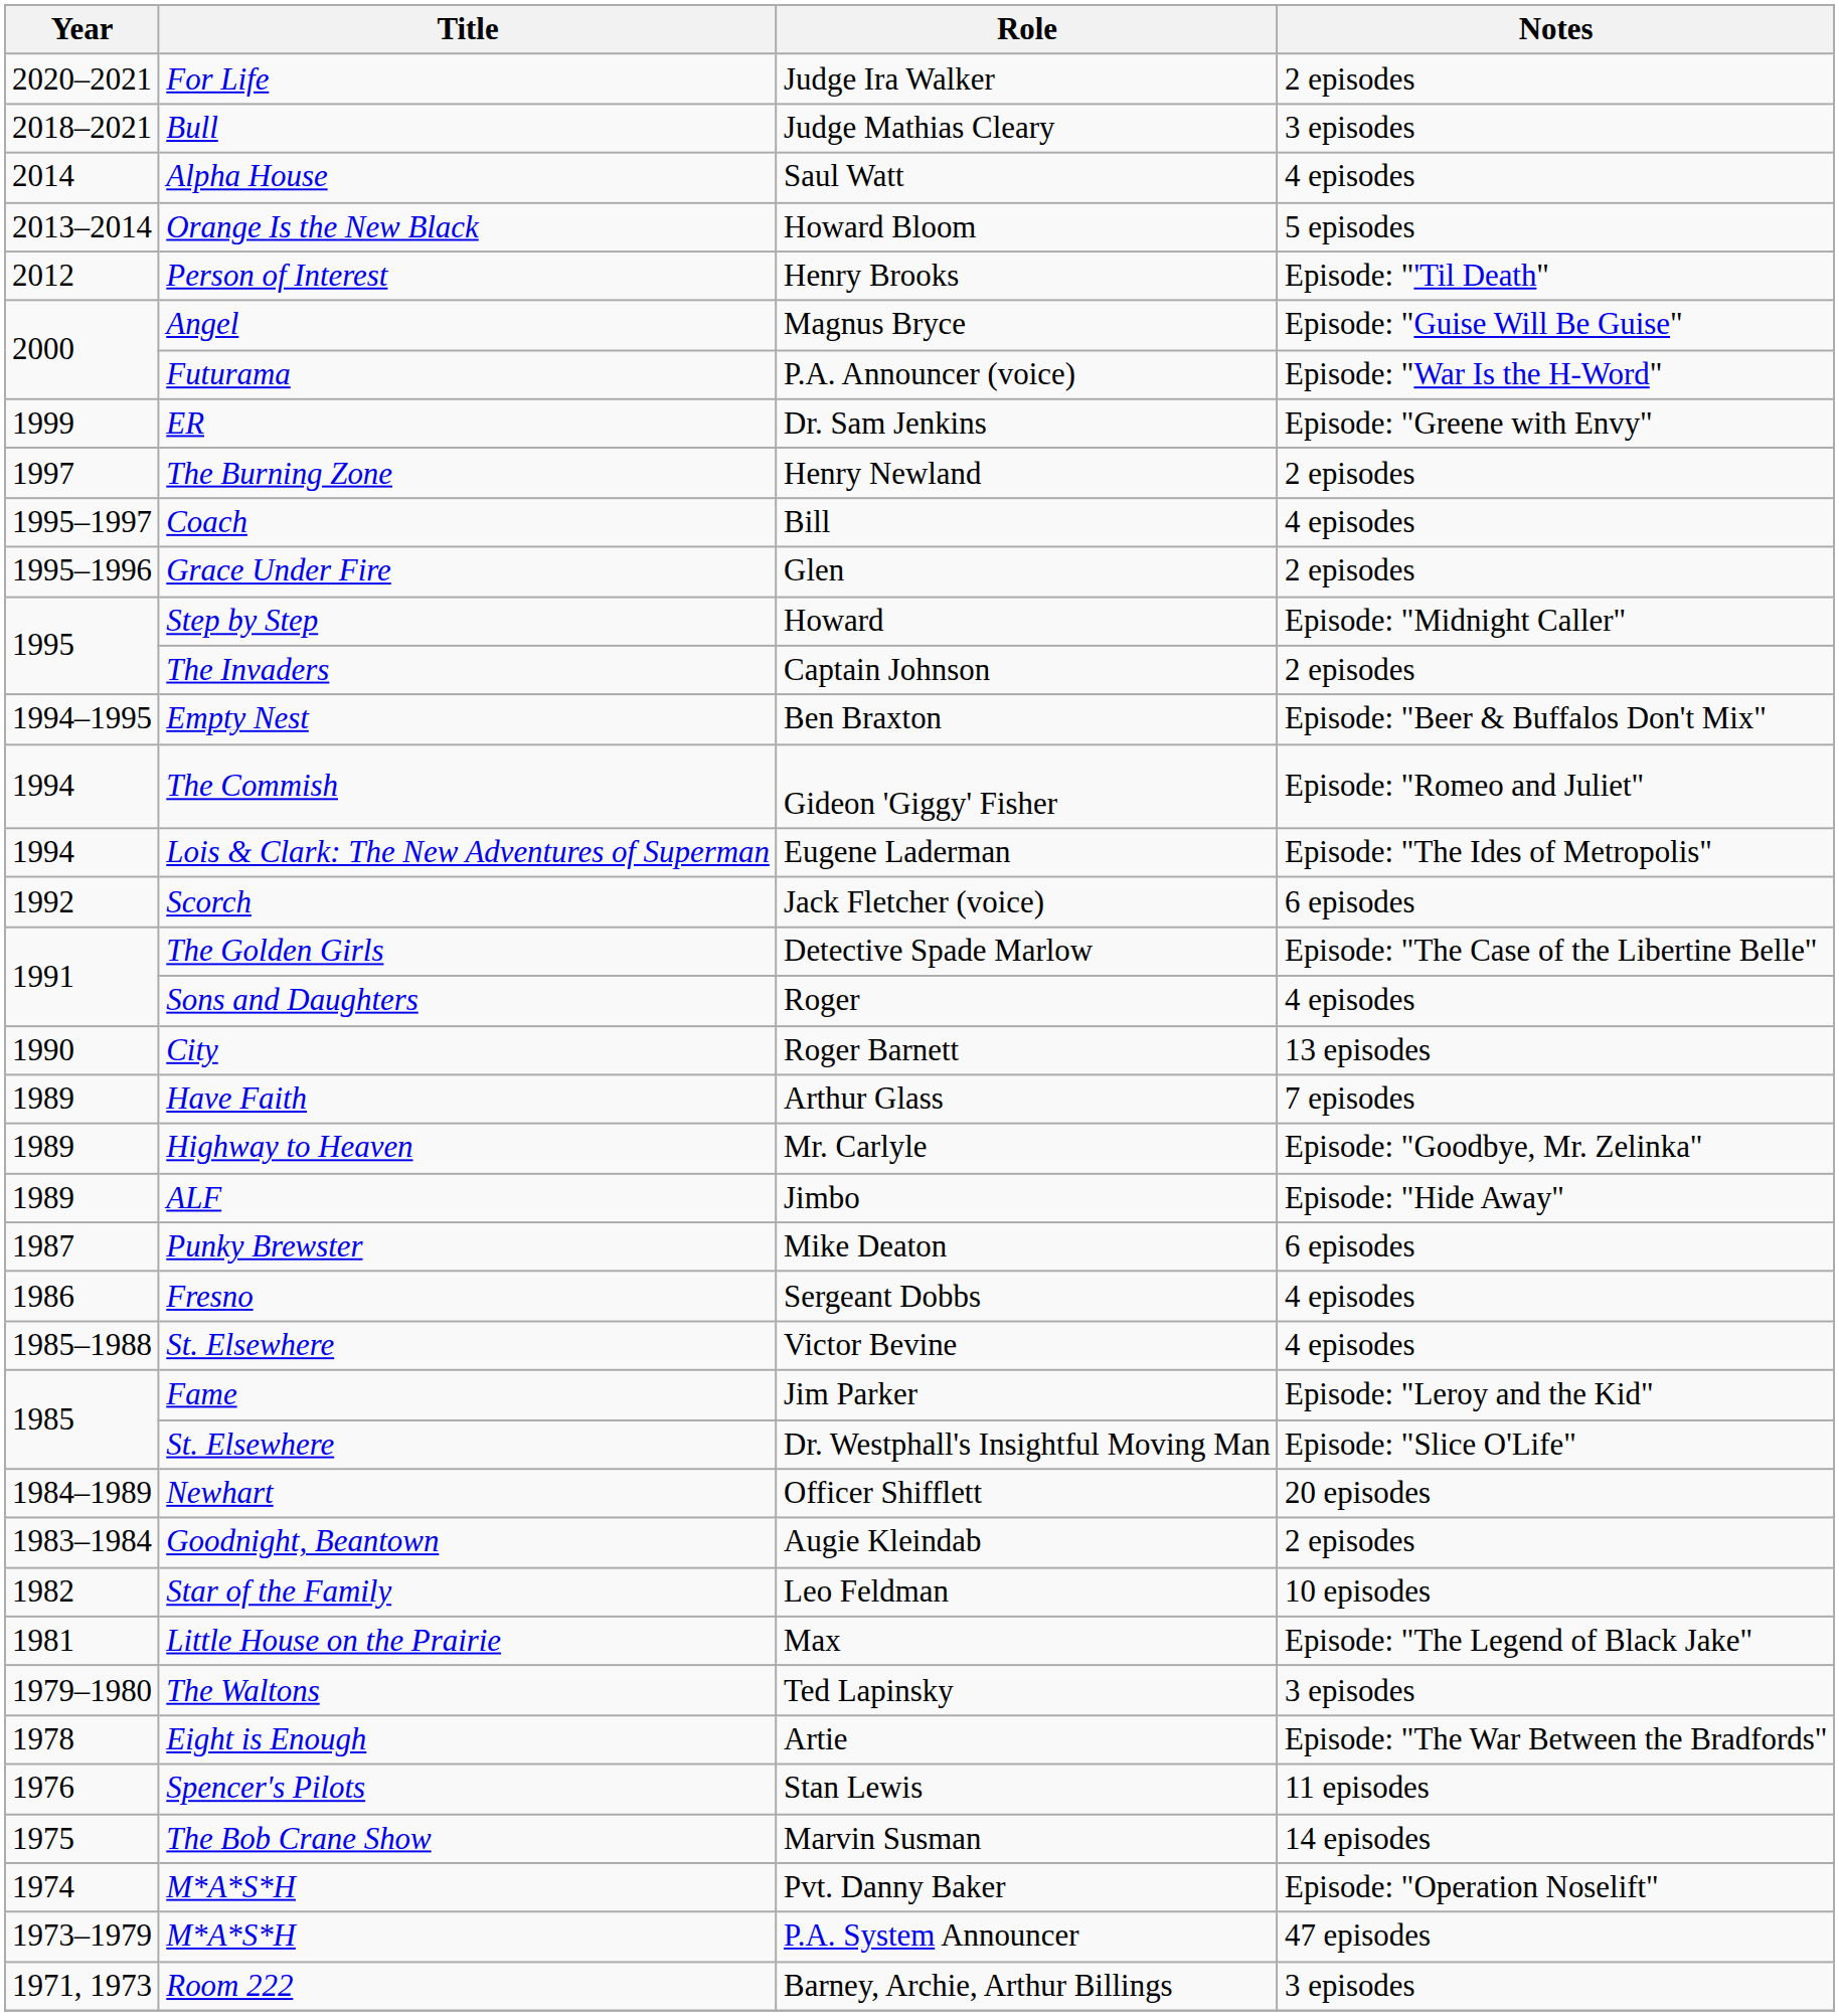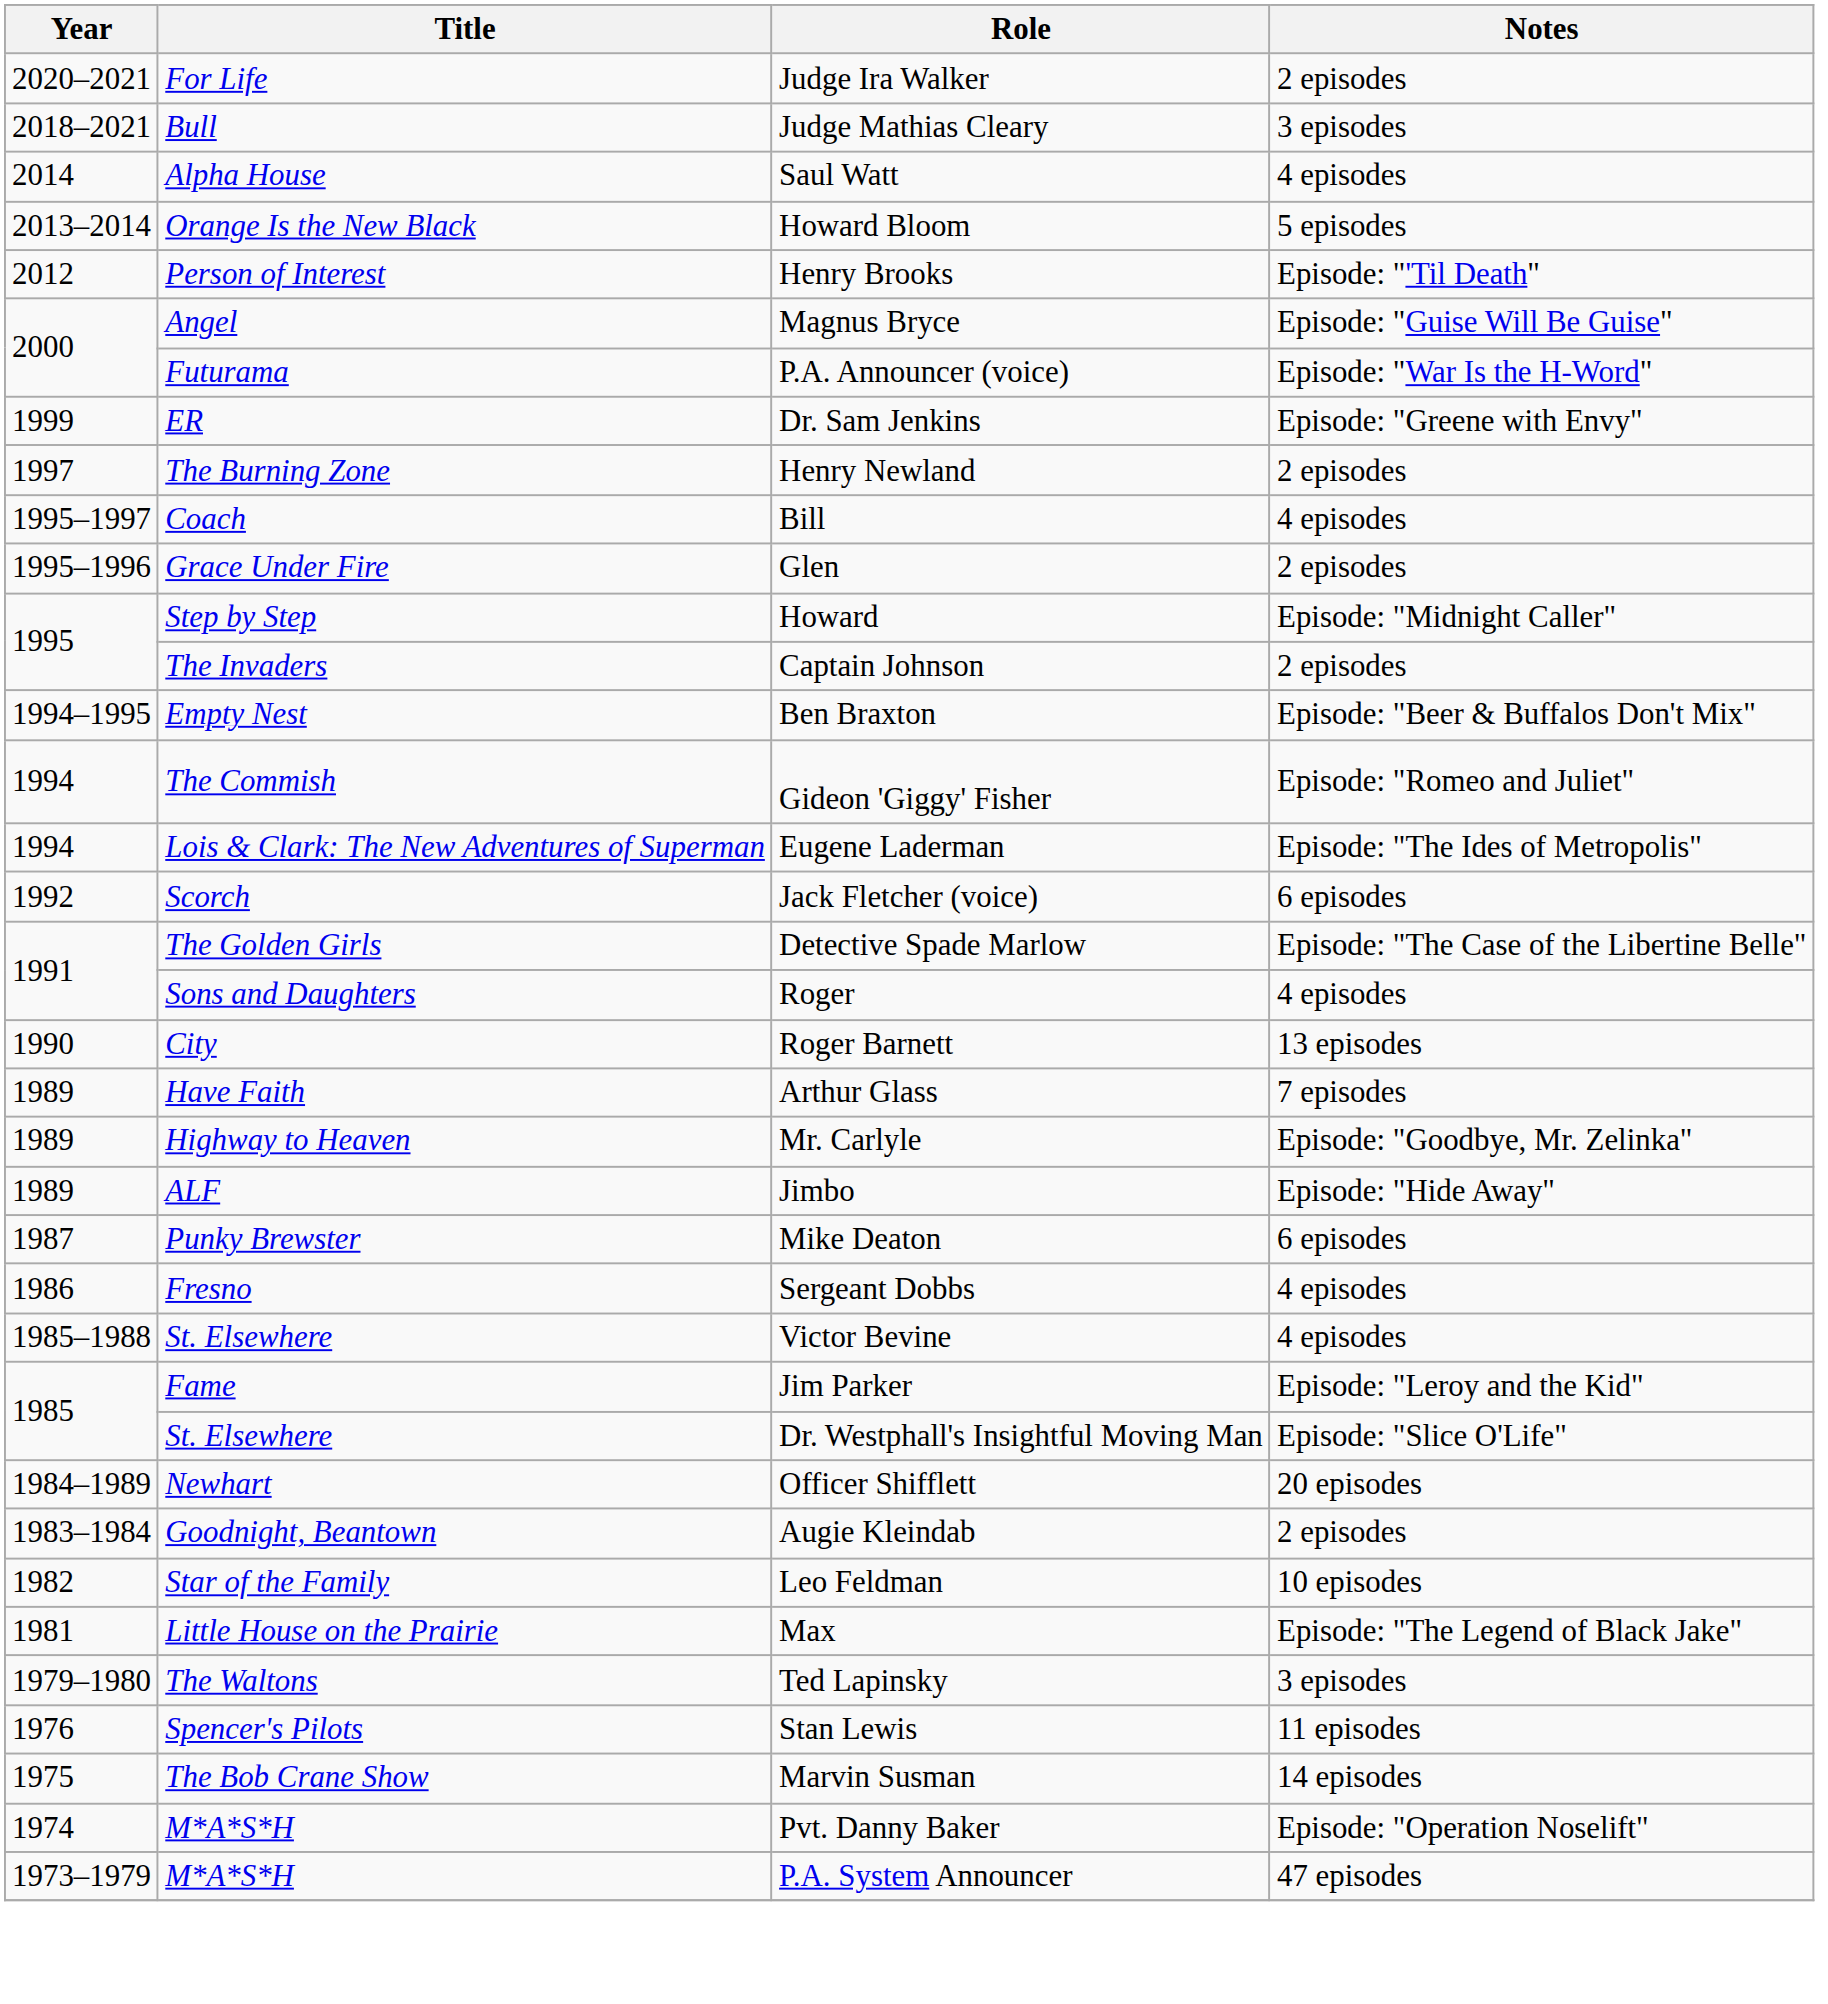- row: 1978 | Eight is Enough | Artie | Episode: "The War Between the Bradfords"
- row: 1971, 1973 | Room 222 | Barney, Archie, Arthur Billings | 3 episodes
